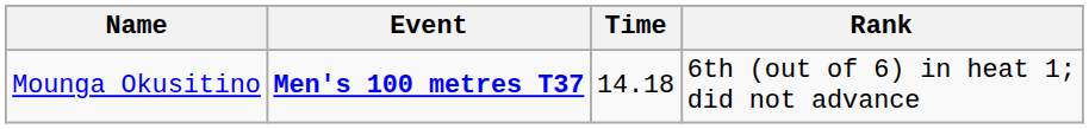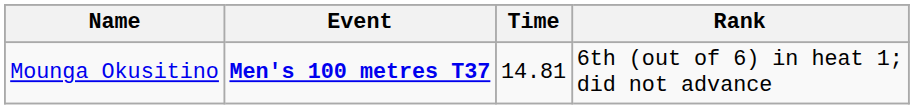Mounga Okusitino | Time: 14.18 -> 14.81
